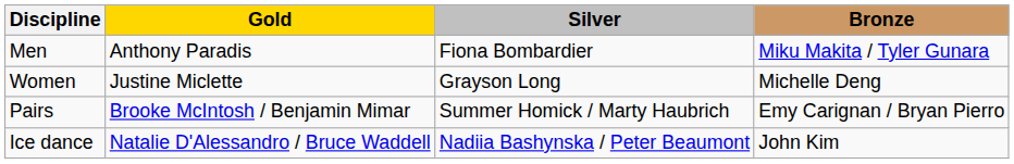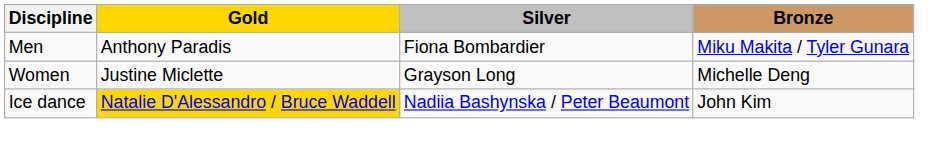- row: Pairs | Brooke McIntosh / Benjamin Mimar | Summer Homick / Marty Haubrich | Emy Carignan / Bryan Pierro
Ice dance | Gold: no background -> gold background
